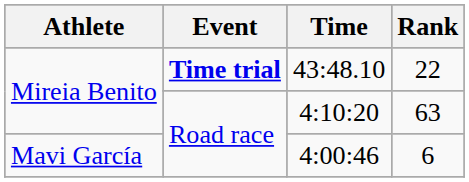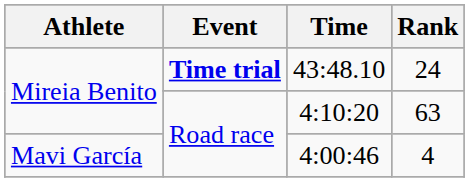43:48.10 | Rank: 22 -> 24
4:00:46 | Rank: 6 -> 4
